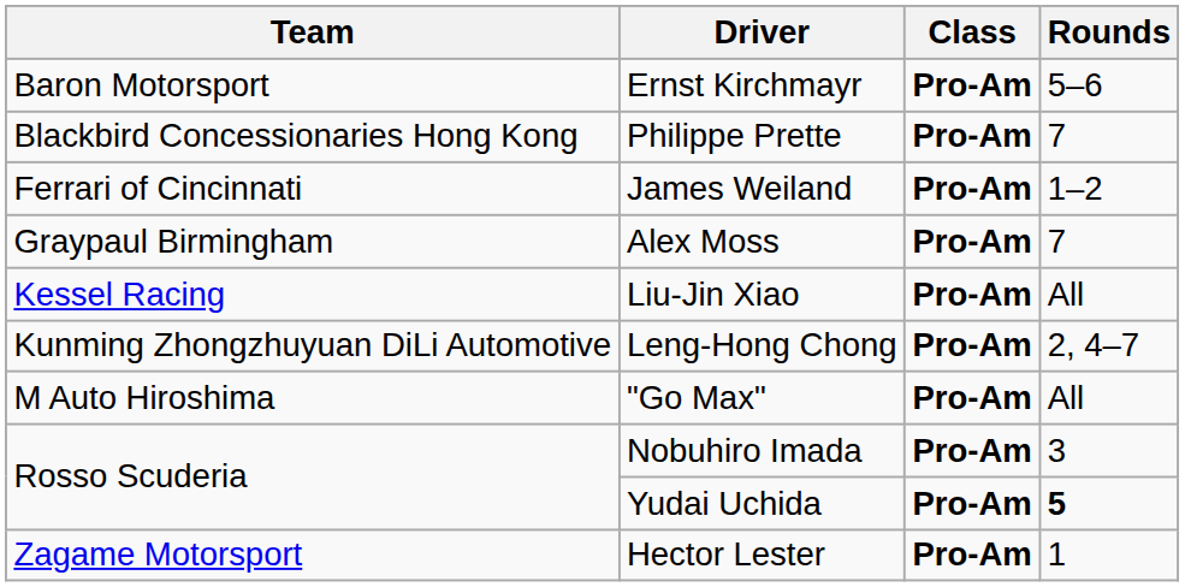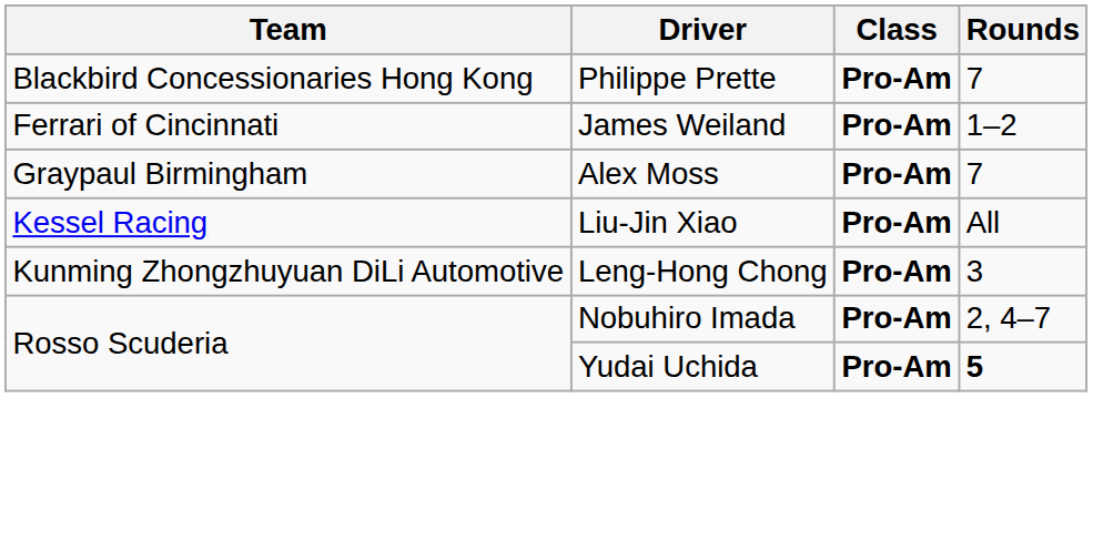- row: Baron Motorsport | Ernst Kirchmayr | Pro-Am | 5–6
Leng-Hong Chong | Rounds: 2, 4–7 -> 3
- row: M Auto Hiroshima | "Go Max" | Pro-Am | All
Nobuhiro Imada | Rounds: 3 -> 2, 4–7
- row: Zagame Motorsport | Hector Lester | Pro-Am | 1
